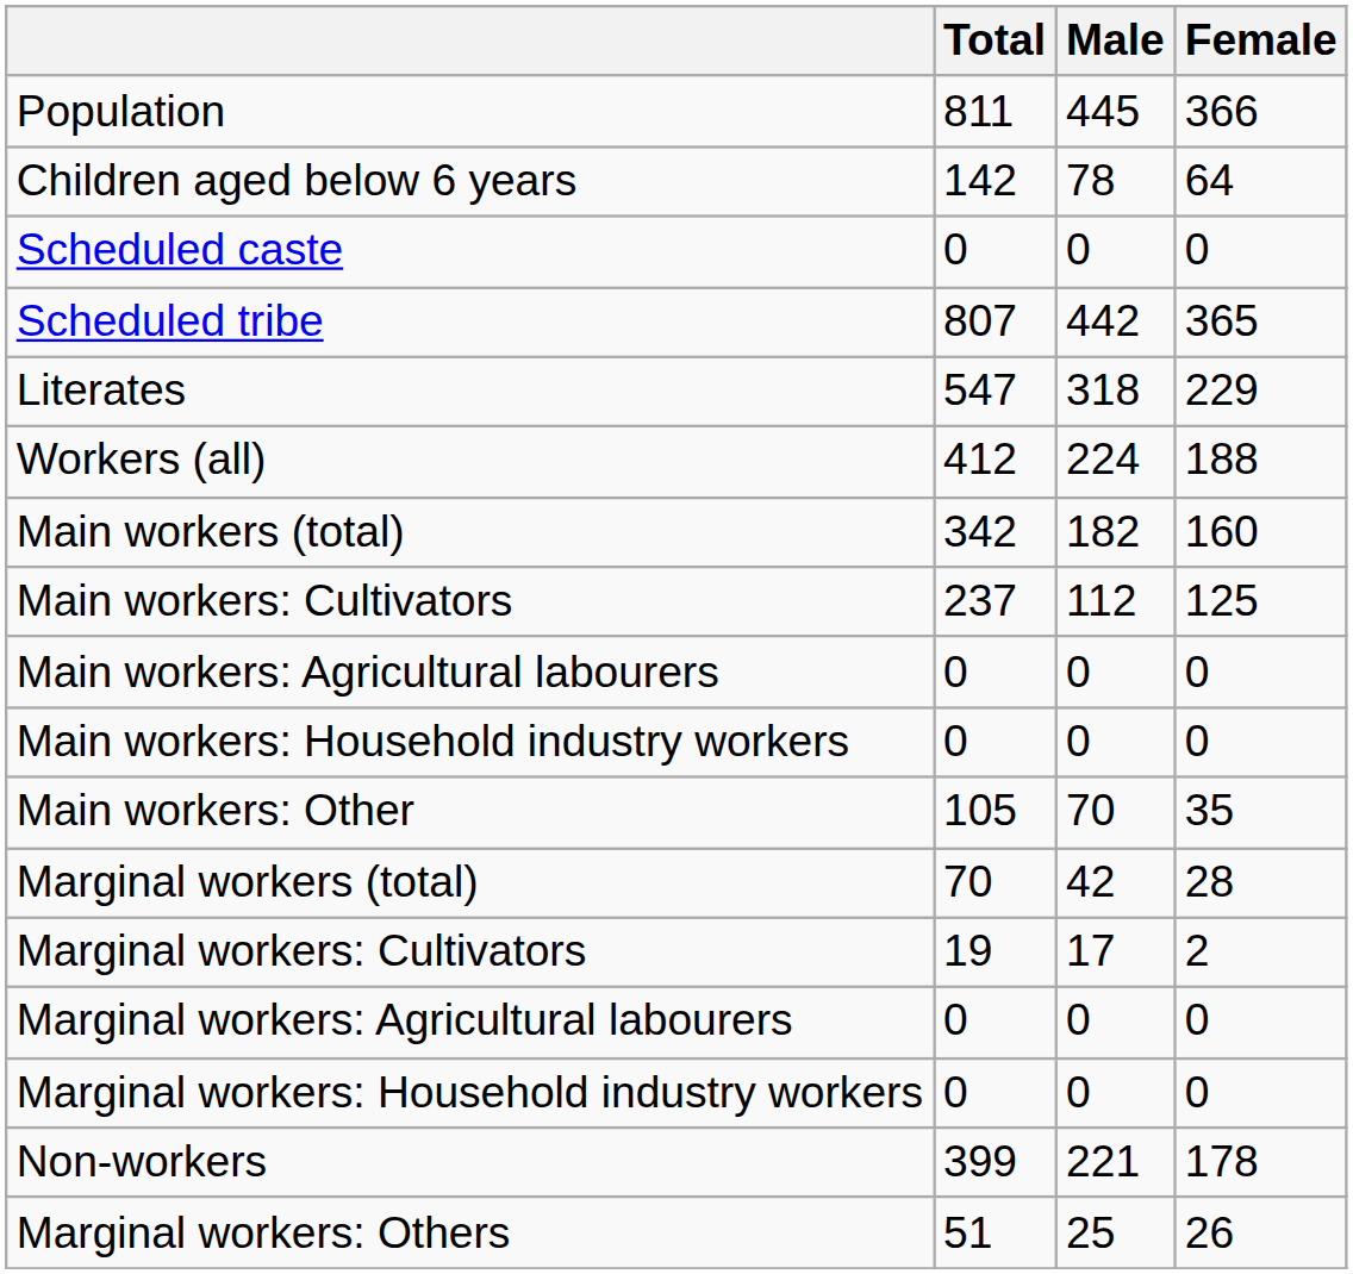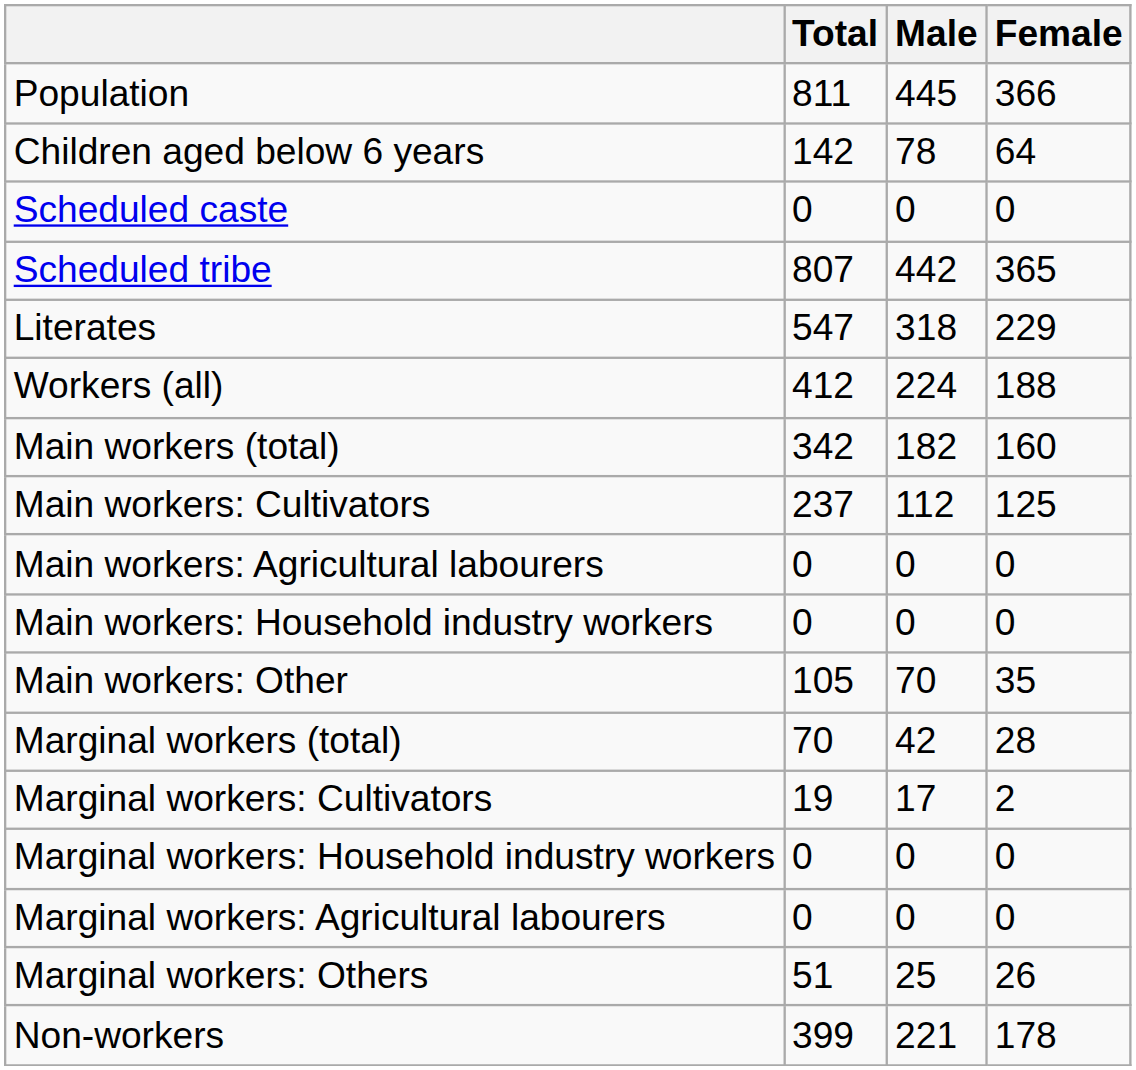rows swapped: Marginal workers: Agricultural labourers <-> Marginal workers: Household industry workers
rows swapped: Marginal workers: Others <-> Non-workers
